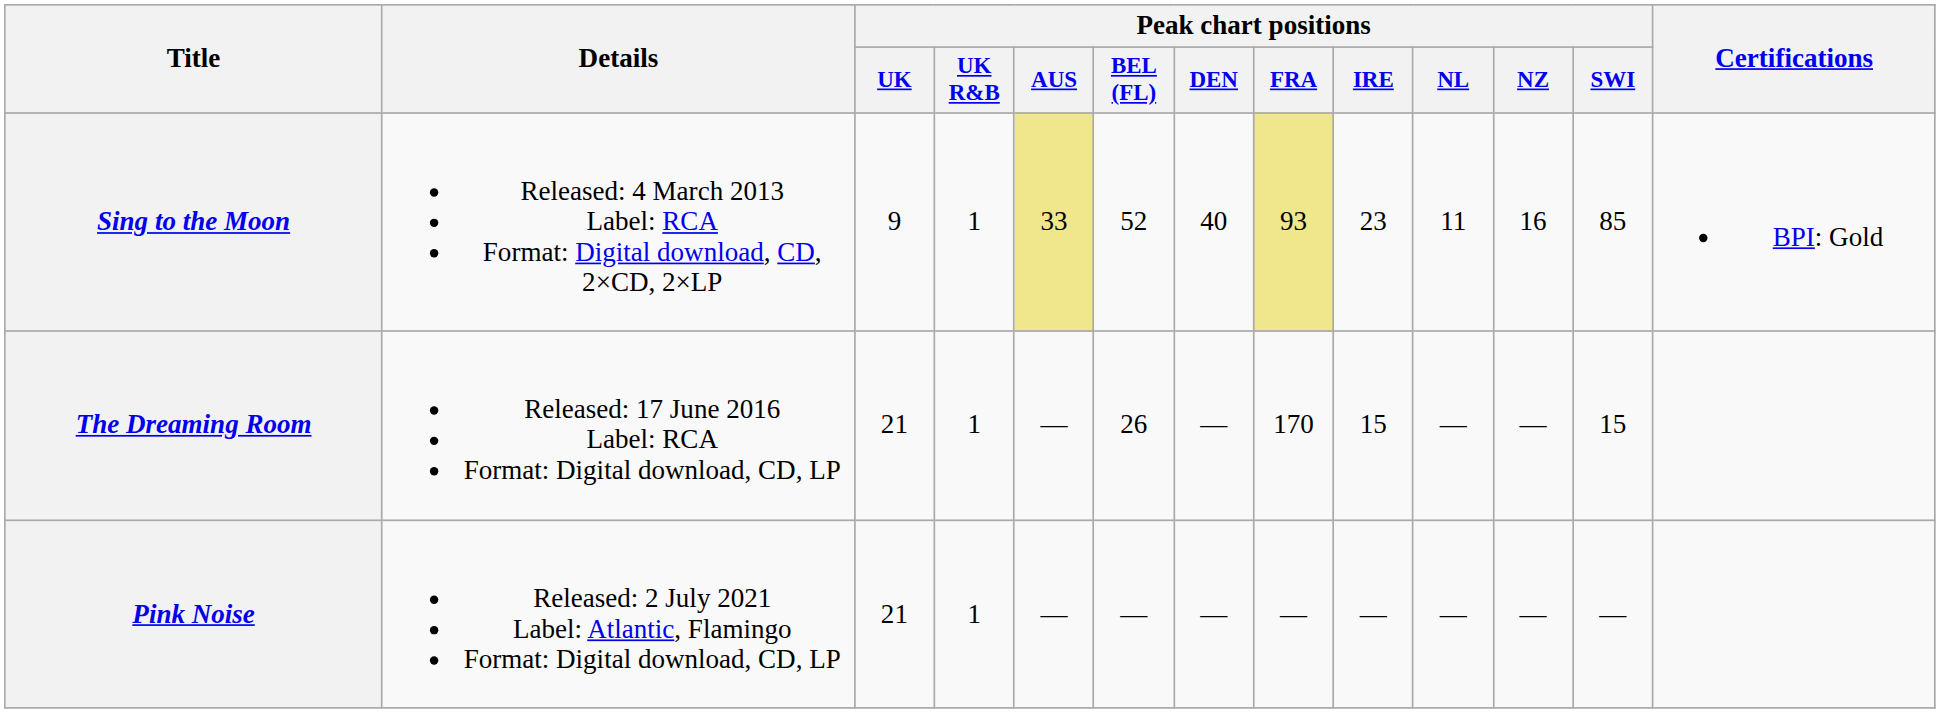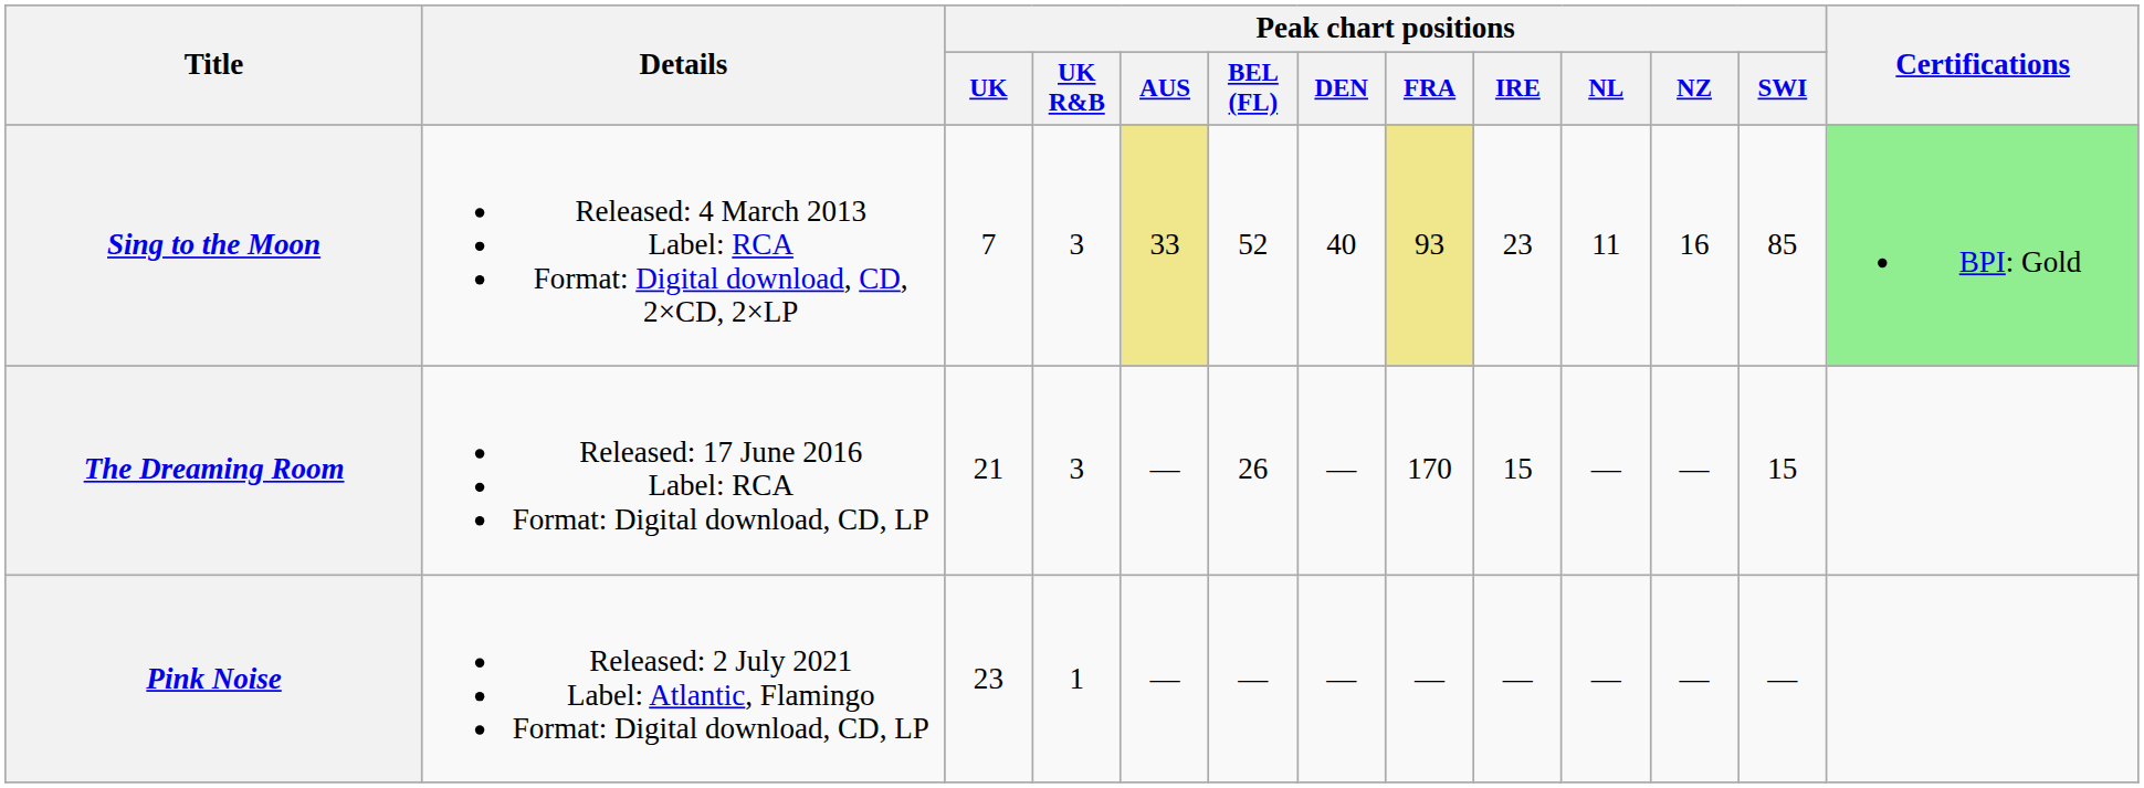Sing to the Moon | Peak chart positions / UK: 9 -> 7
Sing to the Moon | Peak chart positions / UK R&B: 1 -> 3
Sing to the Moon | Certifications: no background -> lightgreen background
The Dreaming Room | Peak chart positions / UK R&B: 1 -> 3
Pink Noise | Peak chart positions / UK: 21 -> 23
